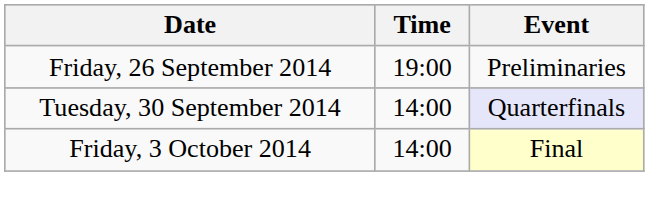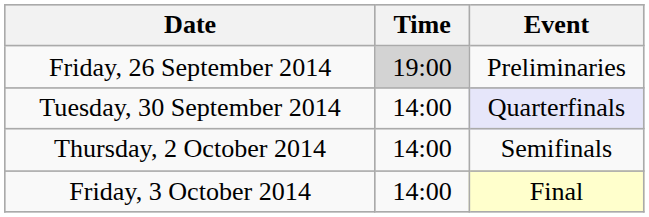Friday, 26 September 2014 | Time: no background -> lightgrey background
+ row: Thursday, 2 October 2014 | 14:00 | Semifinals
